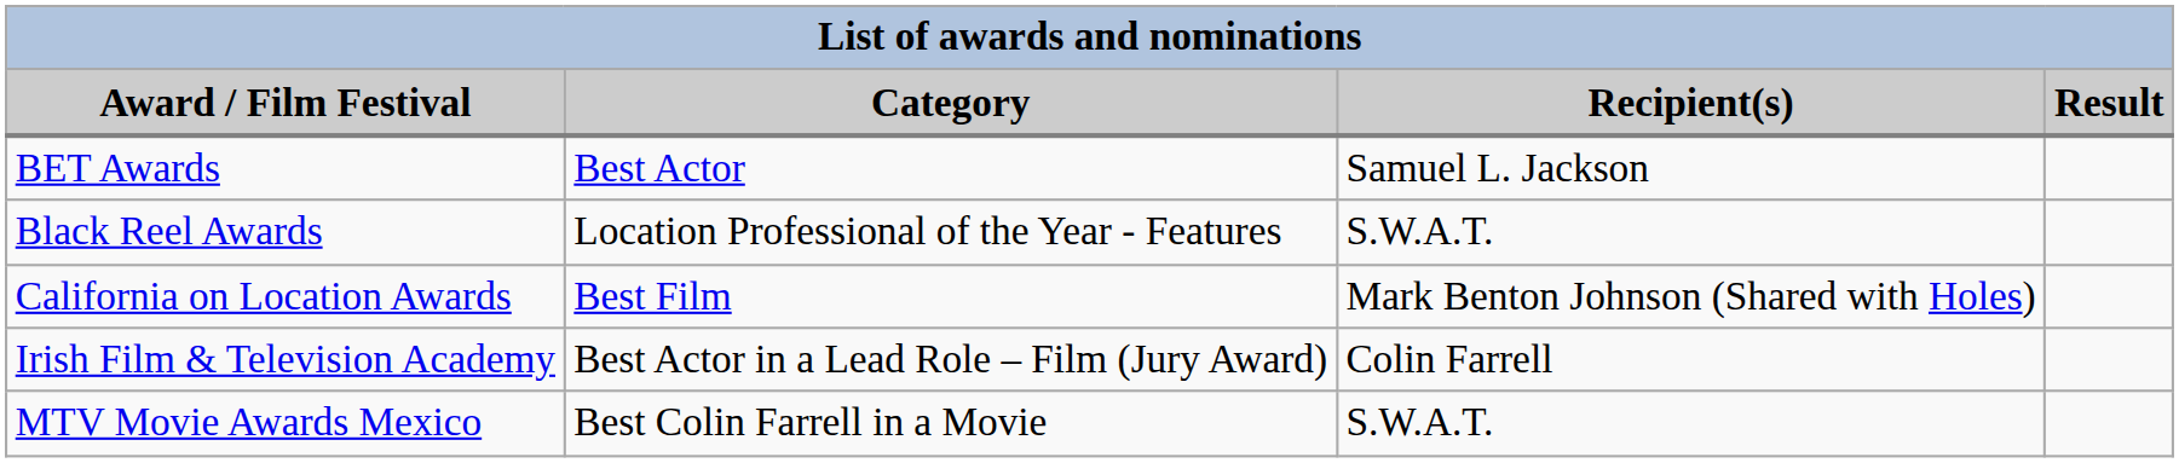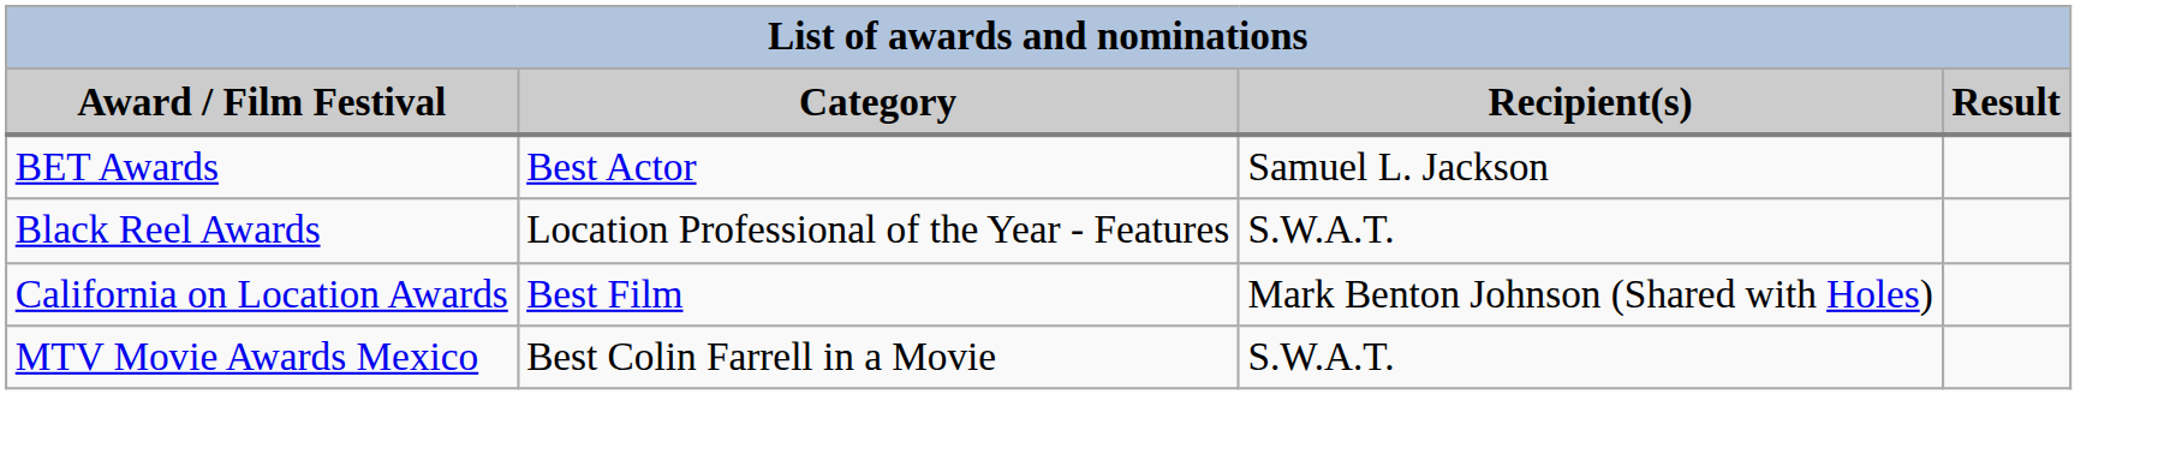- row: Irish Film & Television Academy | Best Actor in a Lead Role – Film (Jury Award) | Colin Farrell
